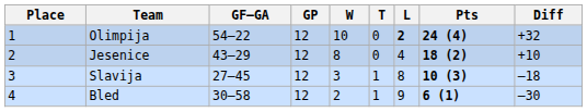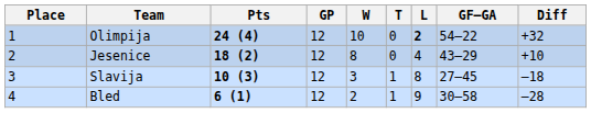columns swapped: Pts <-> GF–GA
Bled | Diff: –30 -> –28
